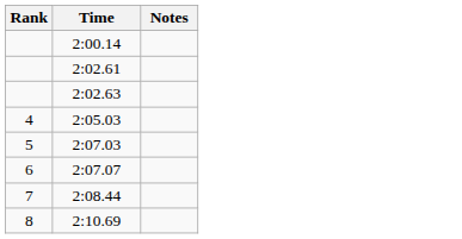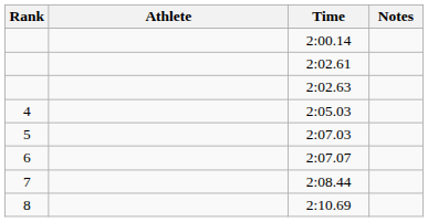+ column: Athlete
